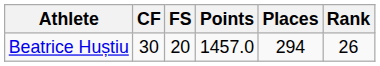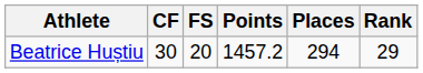Beatrice Huștiu | Points: 1457.0 -> 1457.2
Beatrice Huștiu | Rank: 26 -> 29
